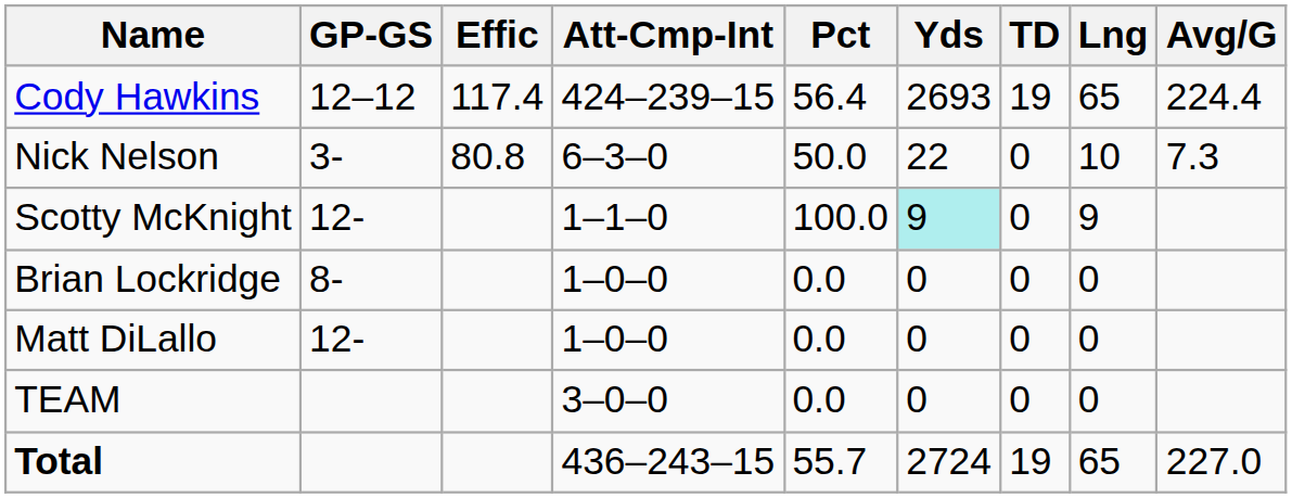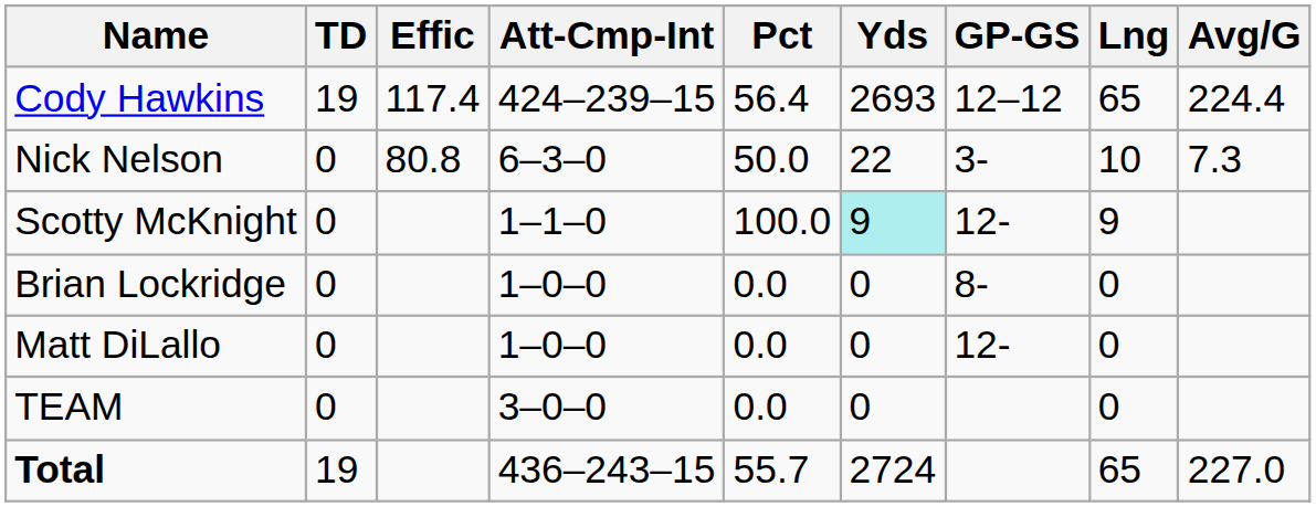columns swapped: GP-GS <-> TD
